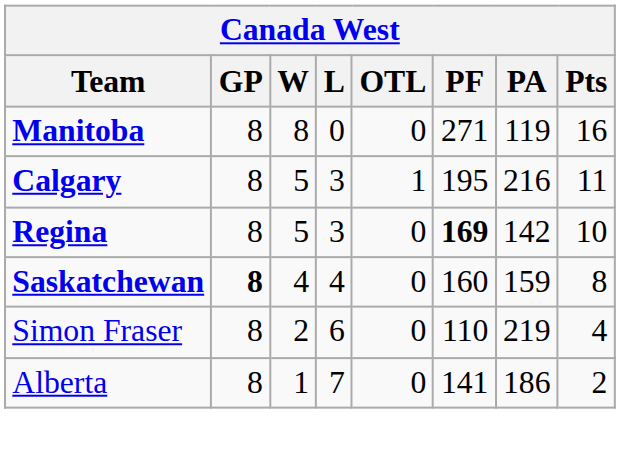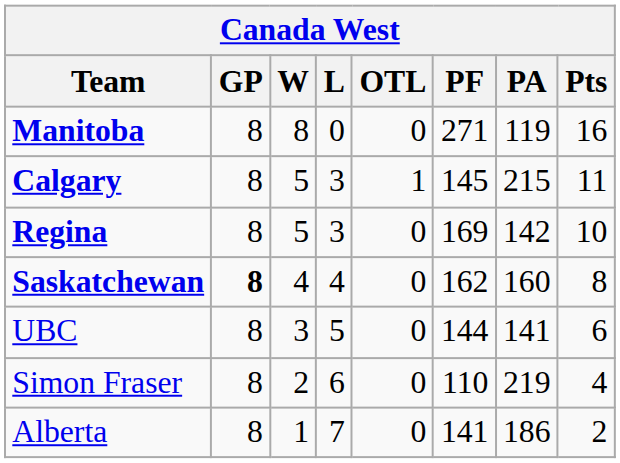Calgary | PF: 195 -> 145
Calgary | PA: 216 -> 215
Regina | PF: bold -> normal
Saskatchewan | PF: 160 -> 162
Saskatchewan | PA: 159 -> 160
+ row: UBC | 8 | 3 | 5 | 0 | 144 | 141 | 6
